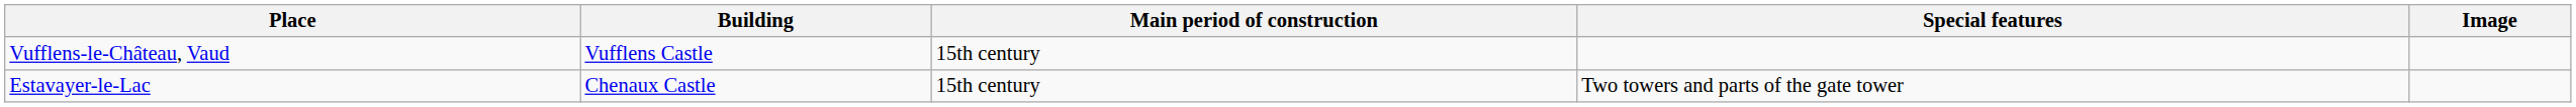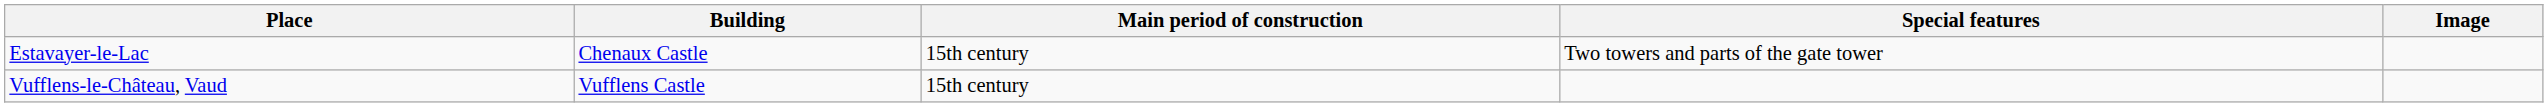rows swapped: Estavayer-le-Lac <-> Vufflens-le-Château, Vaud
